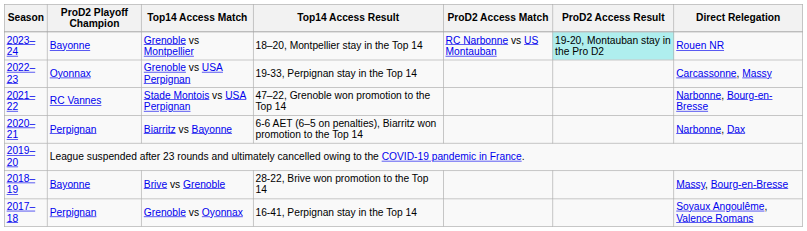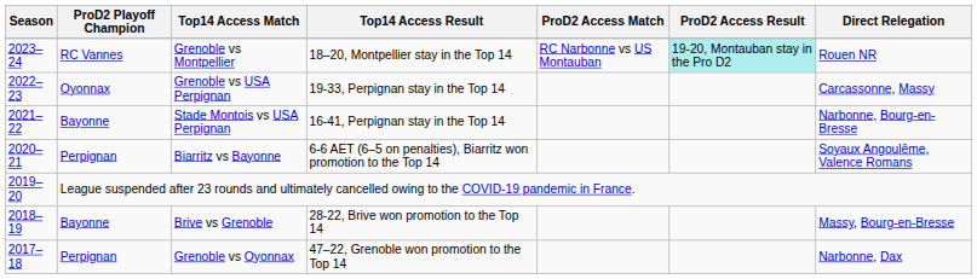Grenoble vs Montpellier | ProD2 Playoff Champion: Bayonne -> RC Vannes
Stade Montois vs USA Perpignan | ProD2 Playoff Champion: RC Vannes -> Bayonne
Stade Montois vs USA Perpignan | Top14 Access Result: 47–22, Grenoble won promotion to the Top 14 -> 16-41, Perpignan stay in the Top 14
Biarritz vs Bayonne | Direct Relegation: Narbonne, Dax -> Soyaux Angoulême, Valence Romans
Grenoble vs Oyonnax | Top14 Access Result: 16-41, Perpignan stay in the Top 14 -> 47–22, Grenoble won promotion to the Top 14
Grenoble vs Oyonnax | Direct Relegation: Soyaux Angoulême, Valence Romans -> Narbonne, Dax
